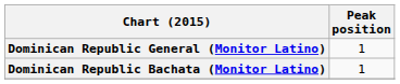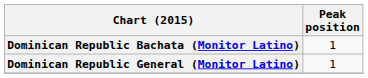rows swapped: Dominican Republic Bachata (Monitor Latino) <-> Dominican Republic General (Monitor Latino)
